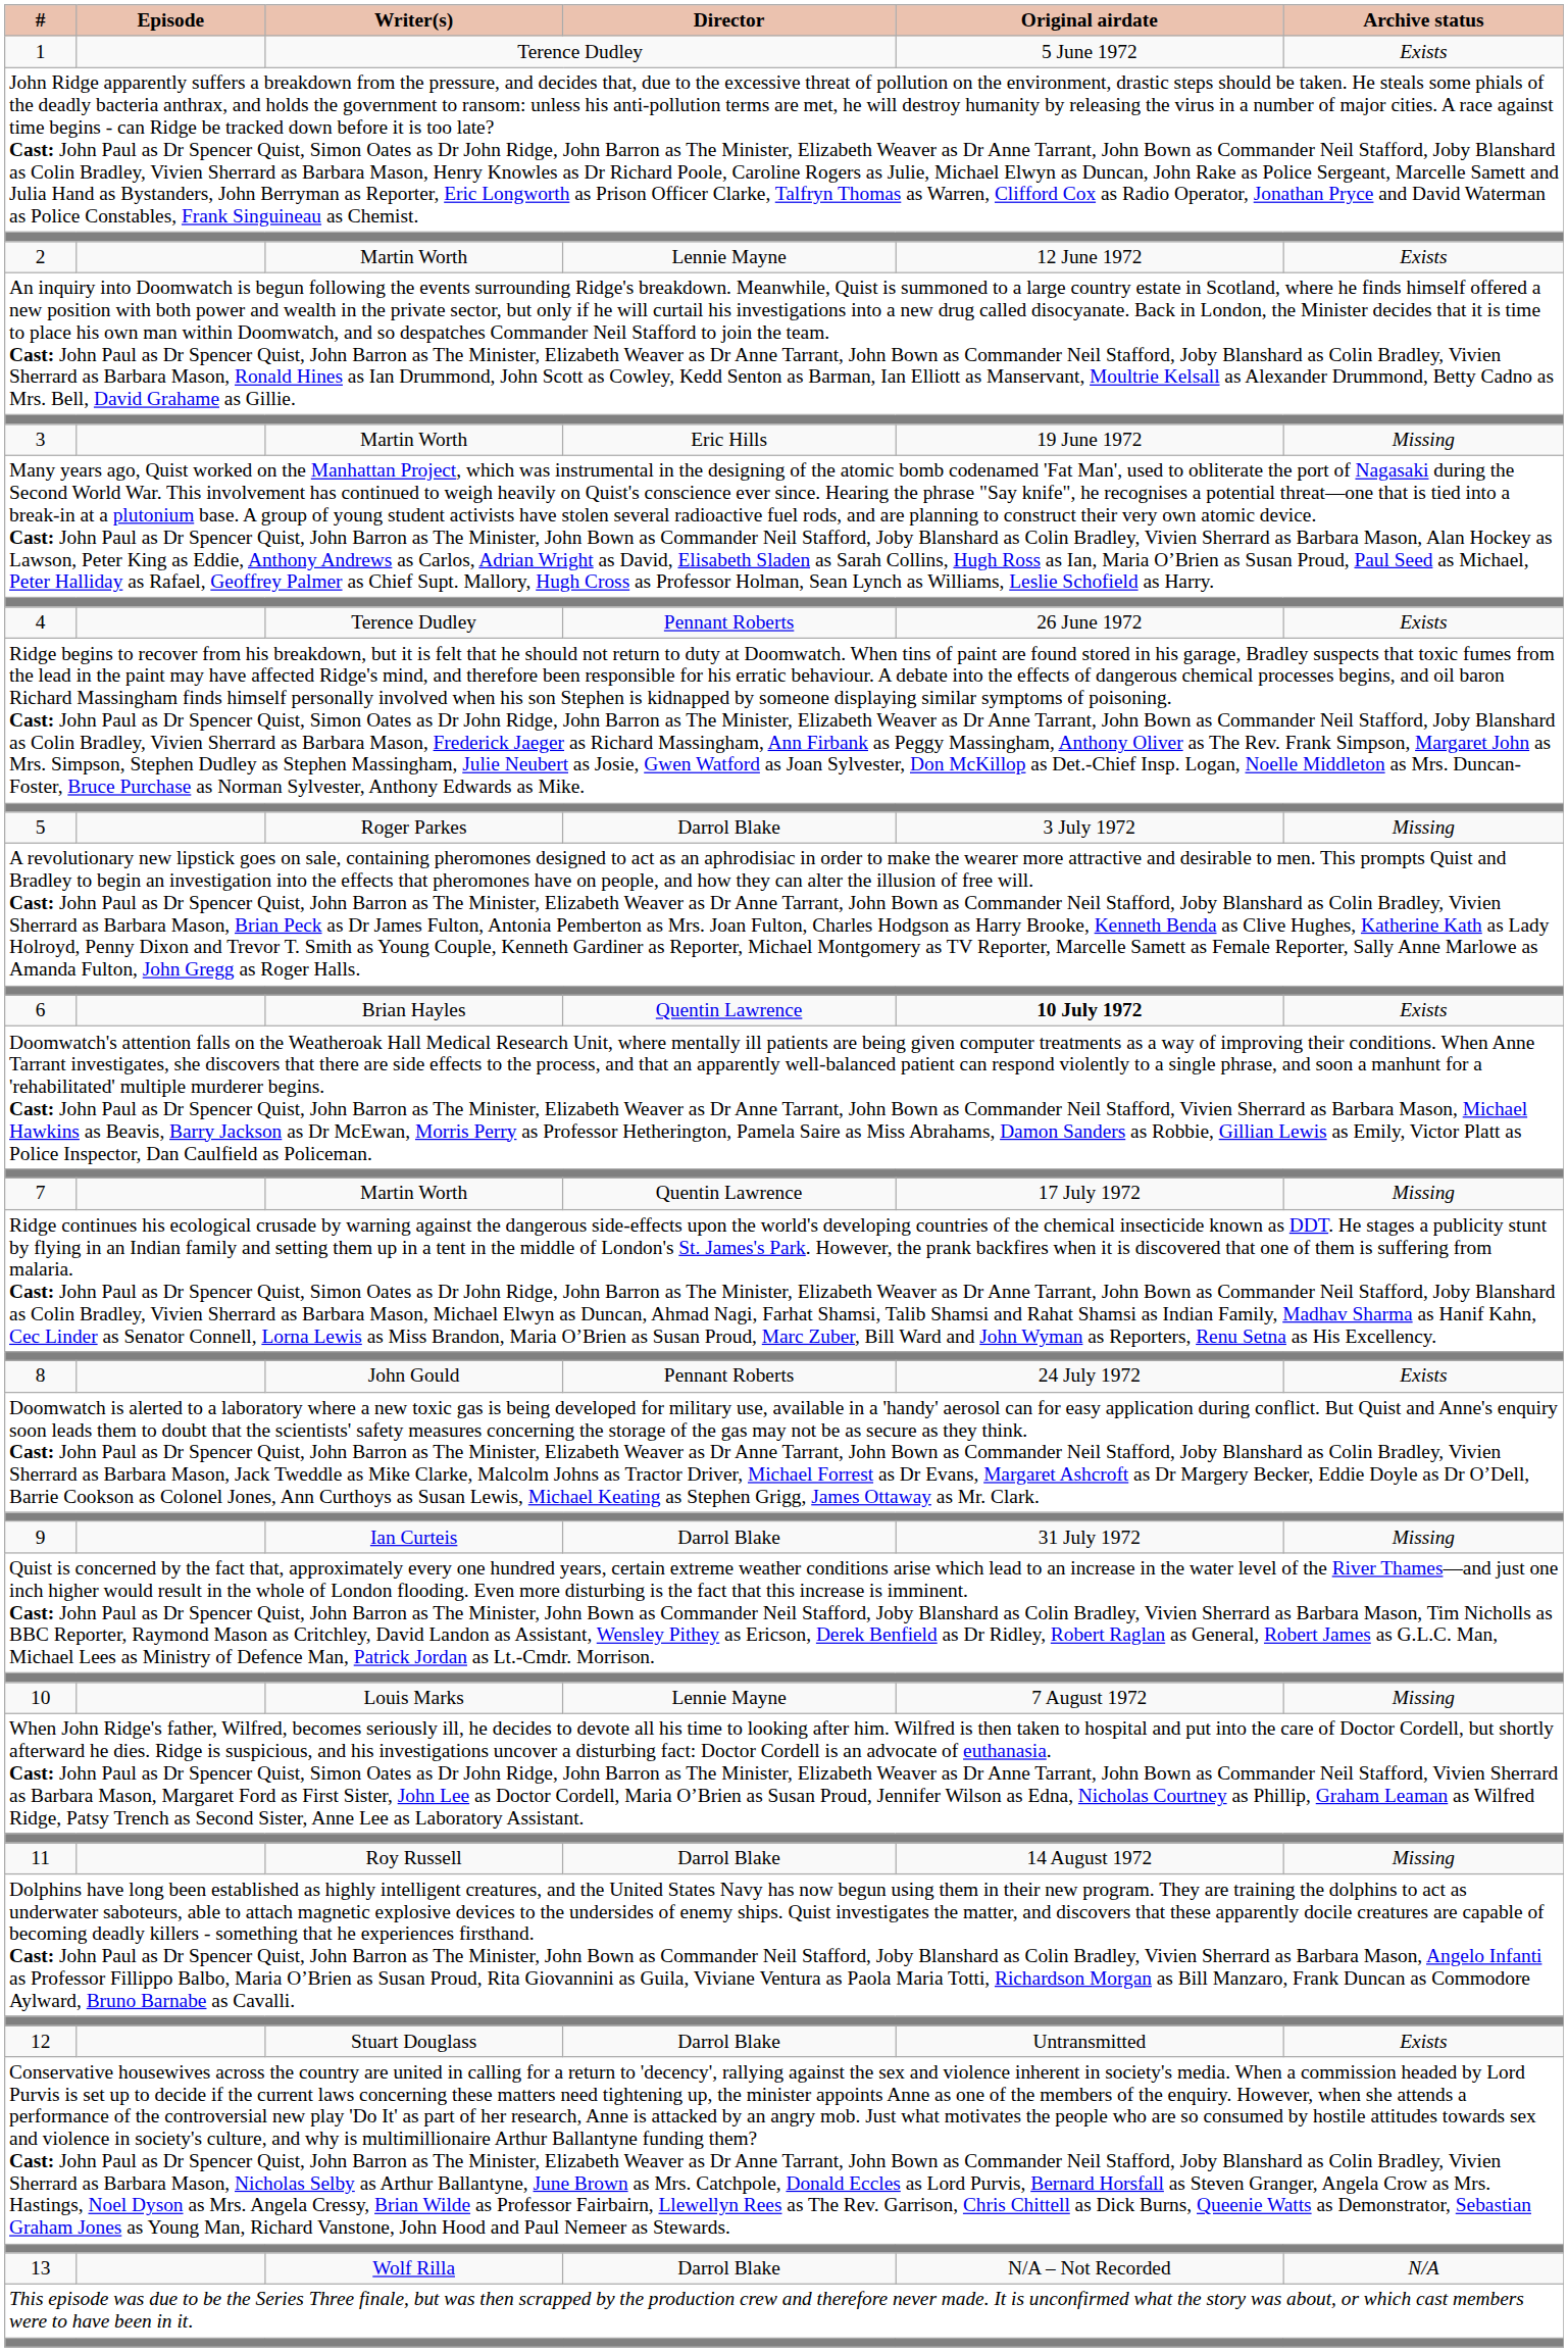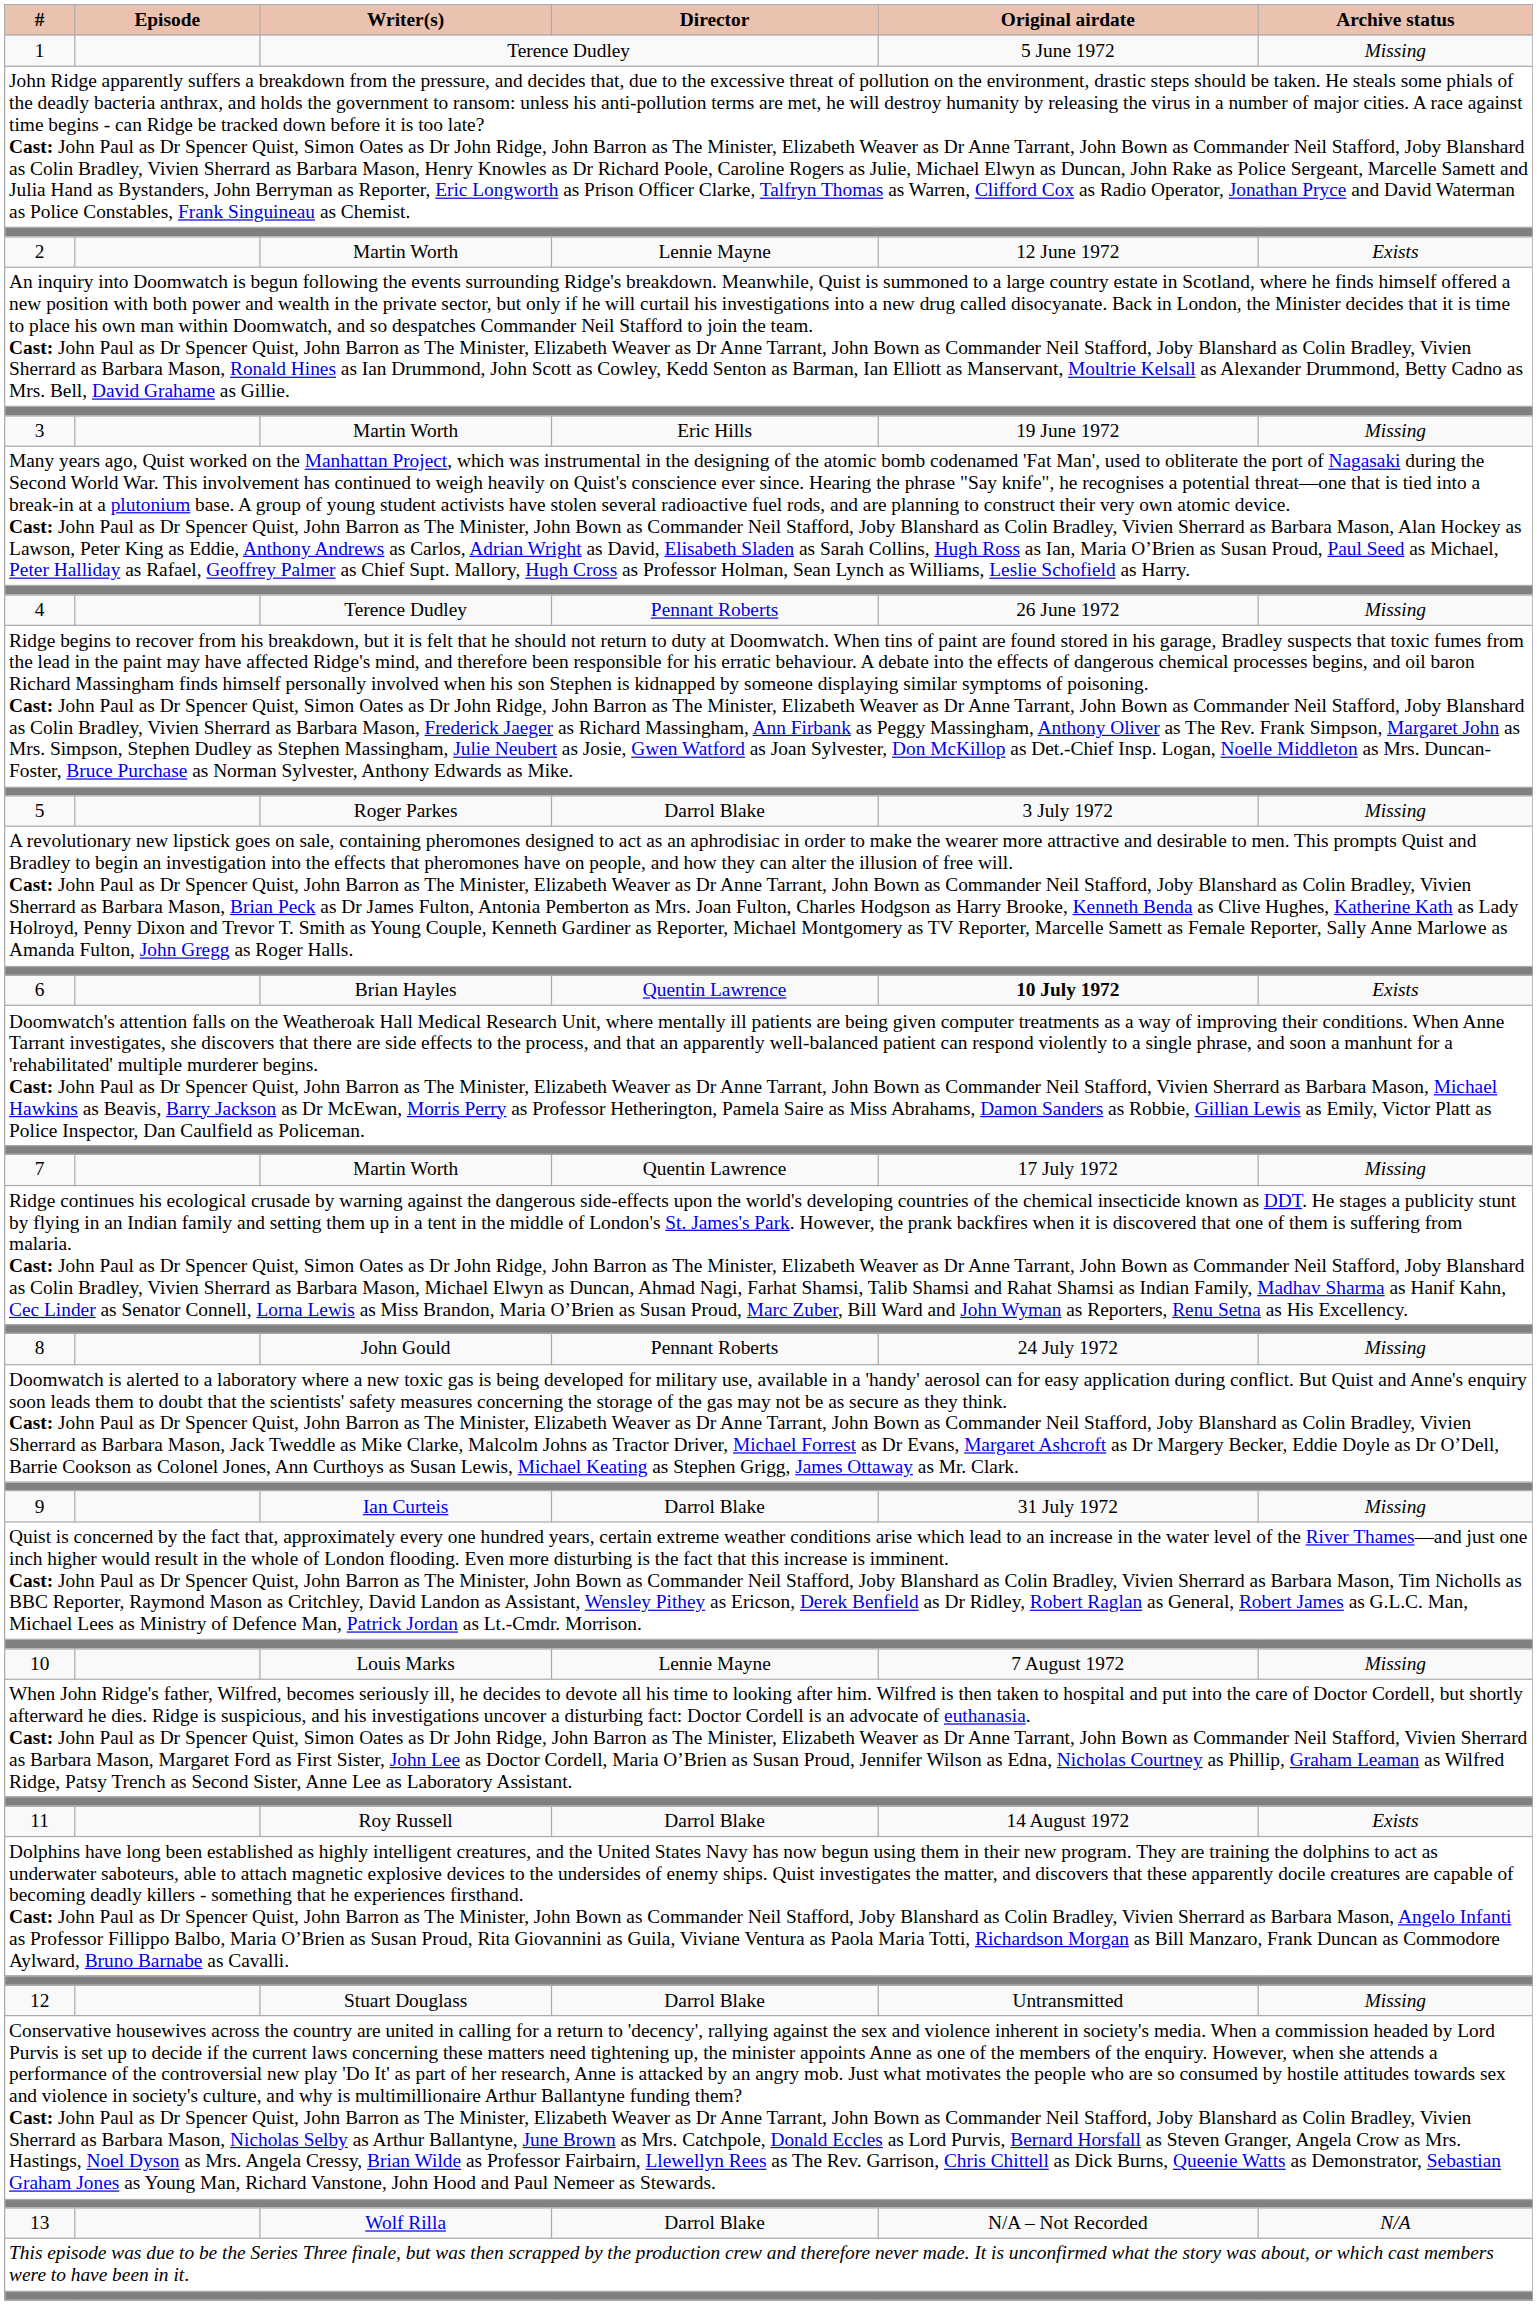1 | Archive status: Exists -> Missing
4 | Archive status: Exists -> Missing
8 | Archive status: Exists -> Missing
11 | Archive status: Missing -> Exists
12 | Archive status: Exists -> Missing
